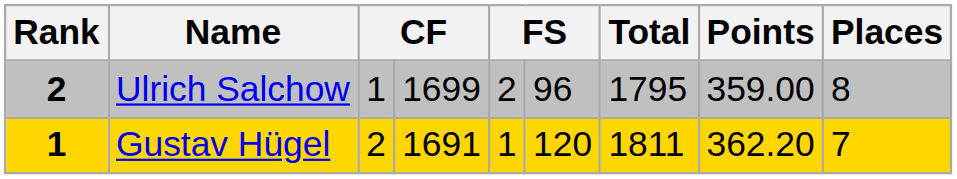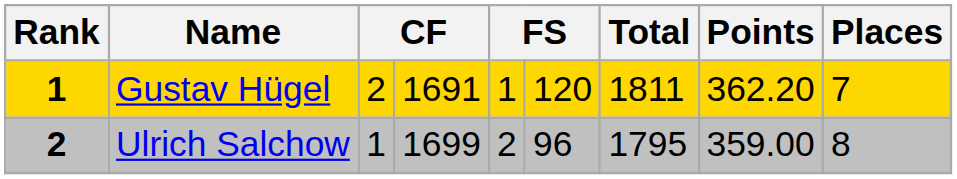rows swapped: Gustav Hügel <-> Ulrich Salchow
